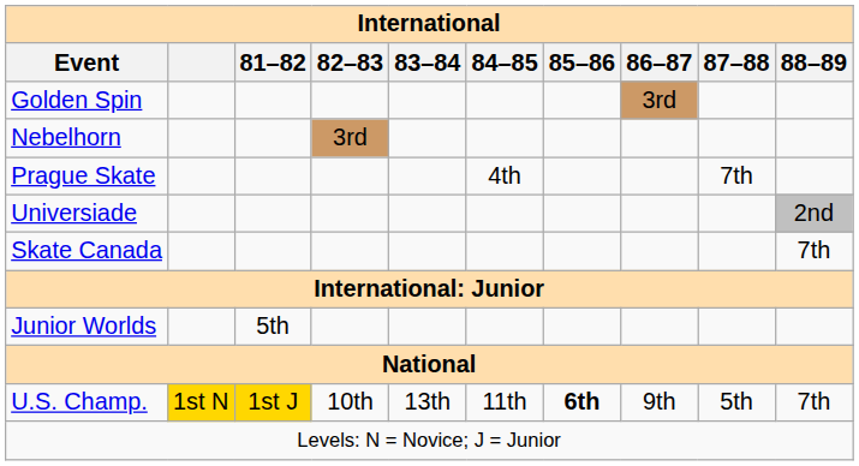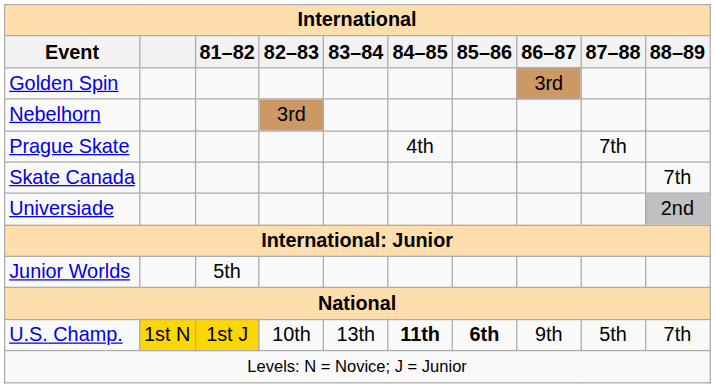rows swapped: Skate Canada <-> Universiade
U.S. Champ. | 84–85: normal -> bold
